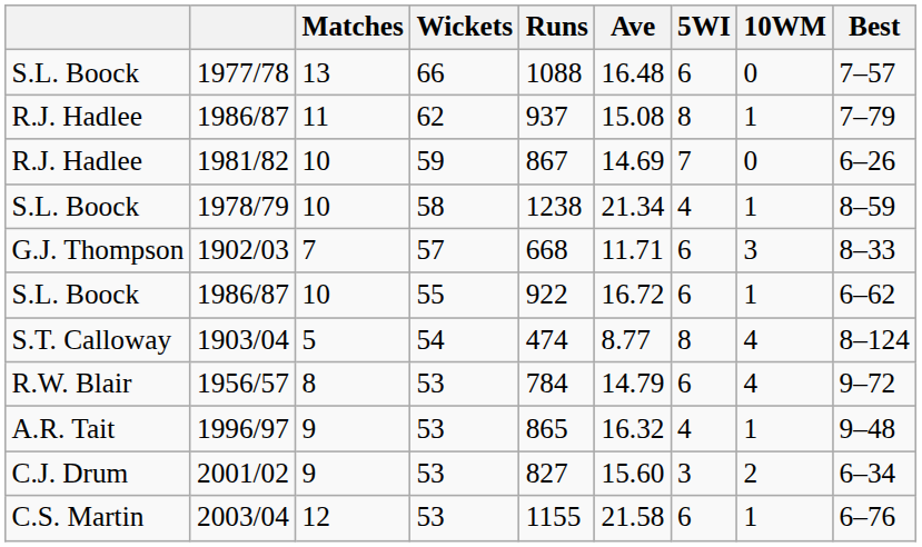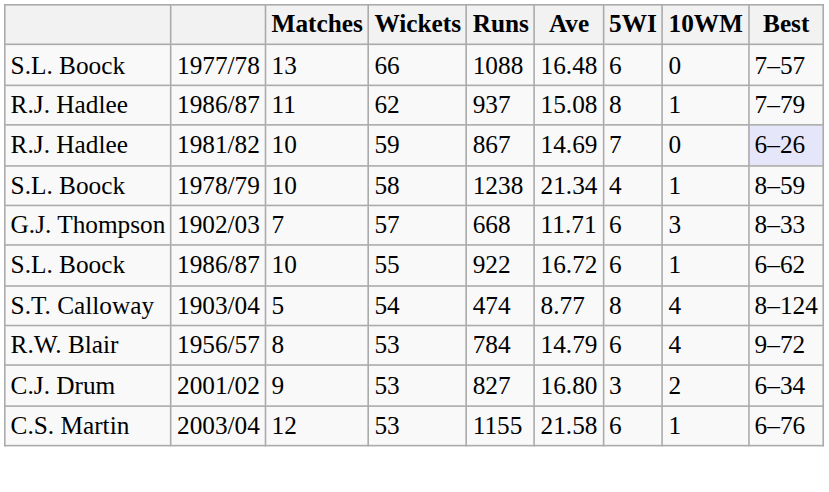1981/82 | Best: no background -> lavender background
- row: A.R. Tait | 1996/97 | 9 | 53 | 865 | 16.32 | 4 | 1 | 9–48
2001/02 | Ave: 15.60 -> 16.80
